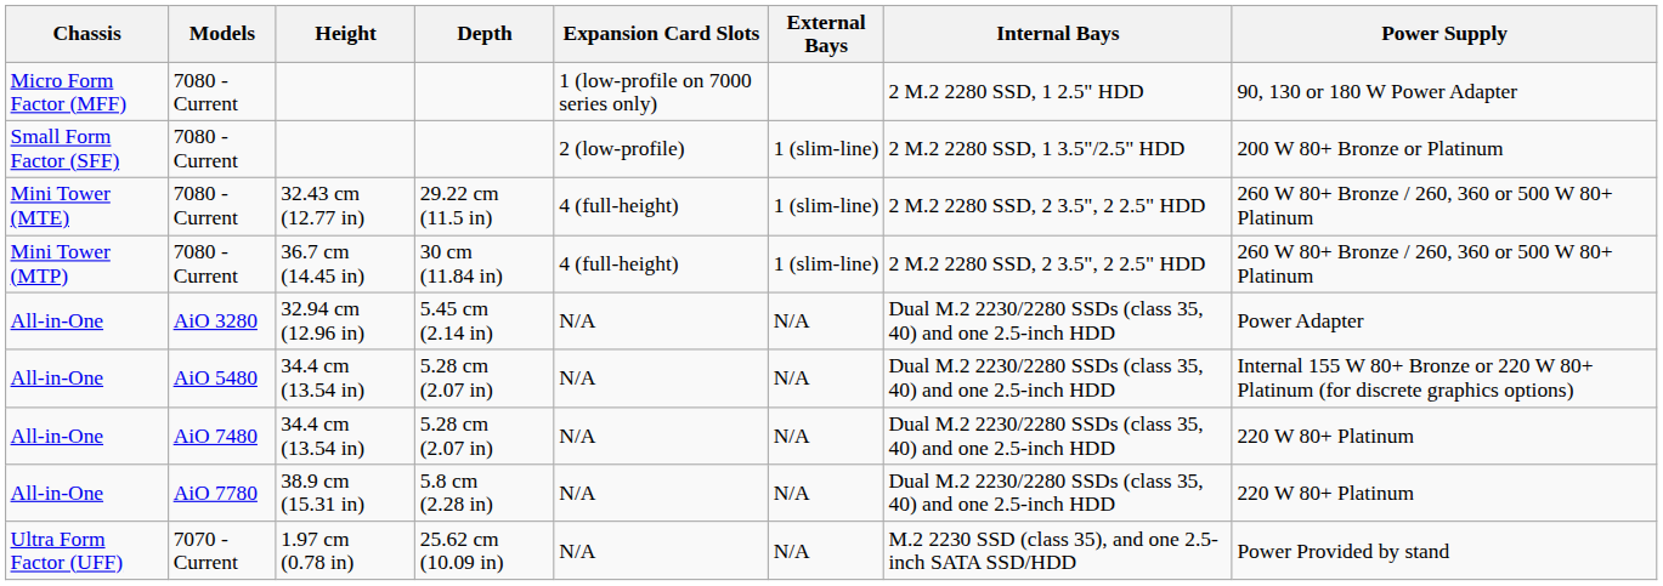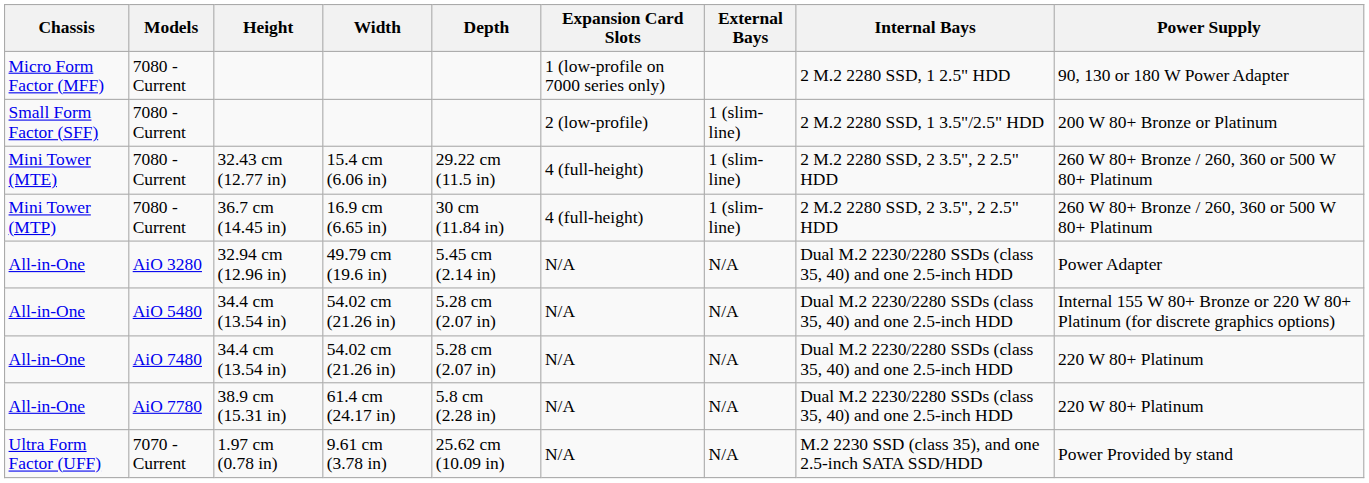+ column: Width | 15.4 cm (6.06 in) | 16.9 cm (6.65 in) | 49.79 cm (19.6 in) | 54.02 cm (21.26 in) | 54.02 cm (21.26 in) | 61.4 cm (24.17 in) | 9.61 cm (3.78 in)
